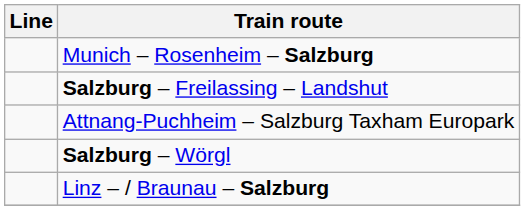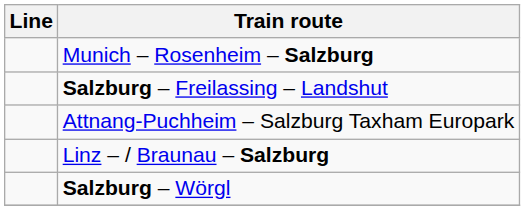rows swapped: Linz – / Braunau – Salzburg <-> Salzburg – Wörgl
